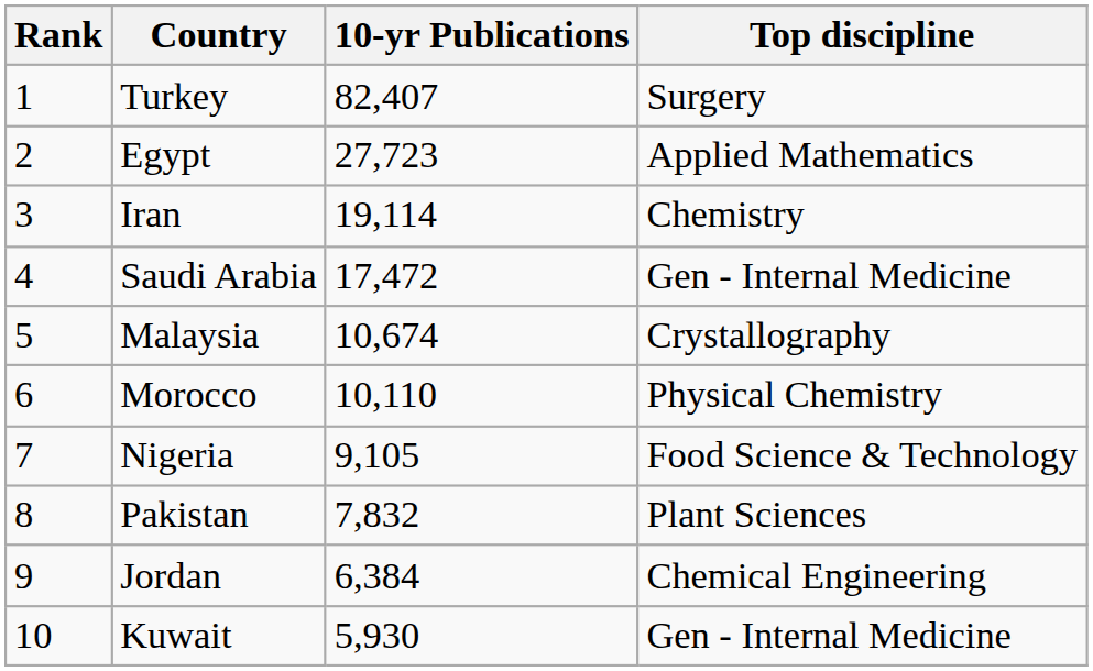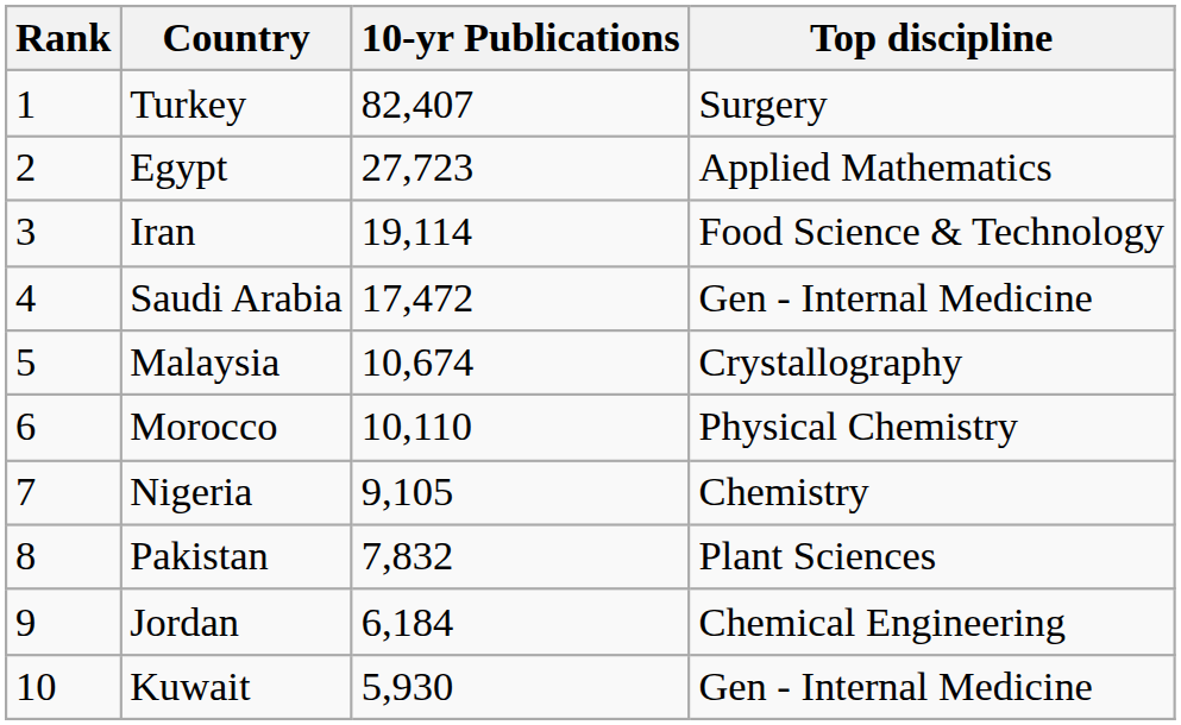Iran | Top discipline: Chemistry -> Food Science & Technology
Nigeria | Top discipline: Food Science & Technology -> Chemistry
Jordan | 10-yr Publications: 6,384 -> 6,184
